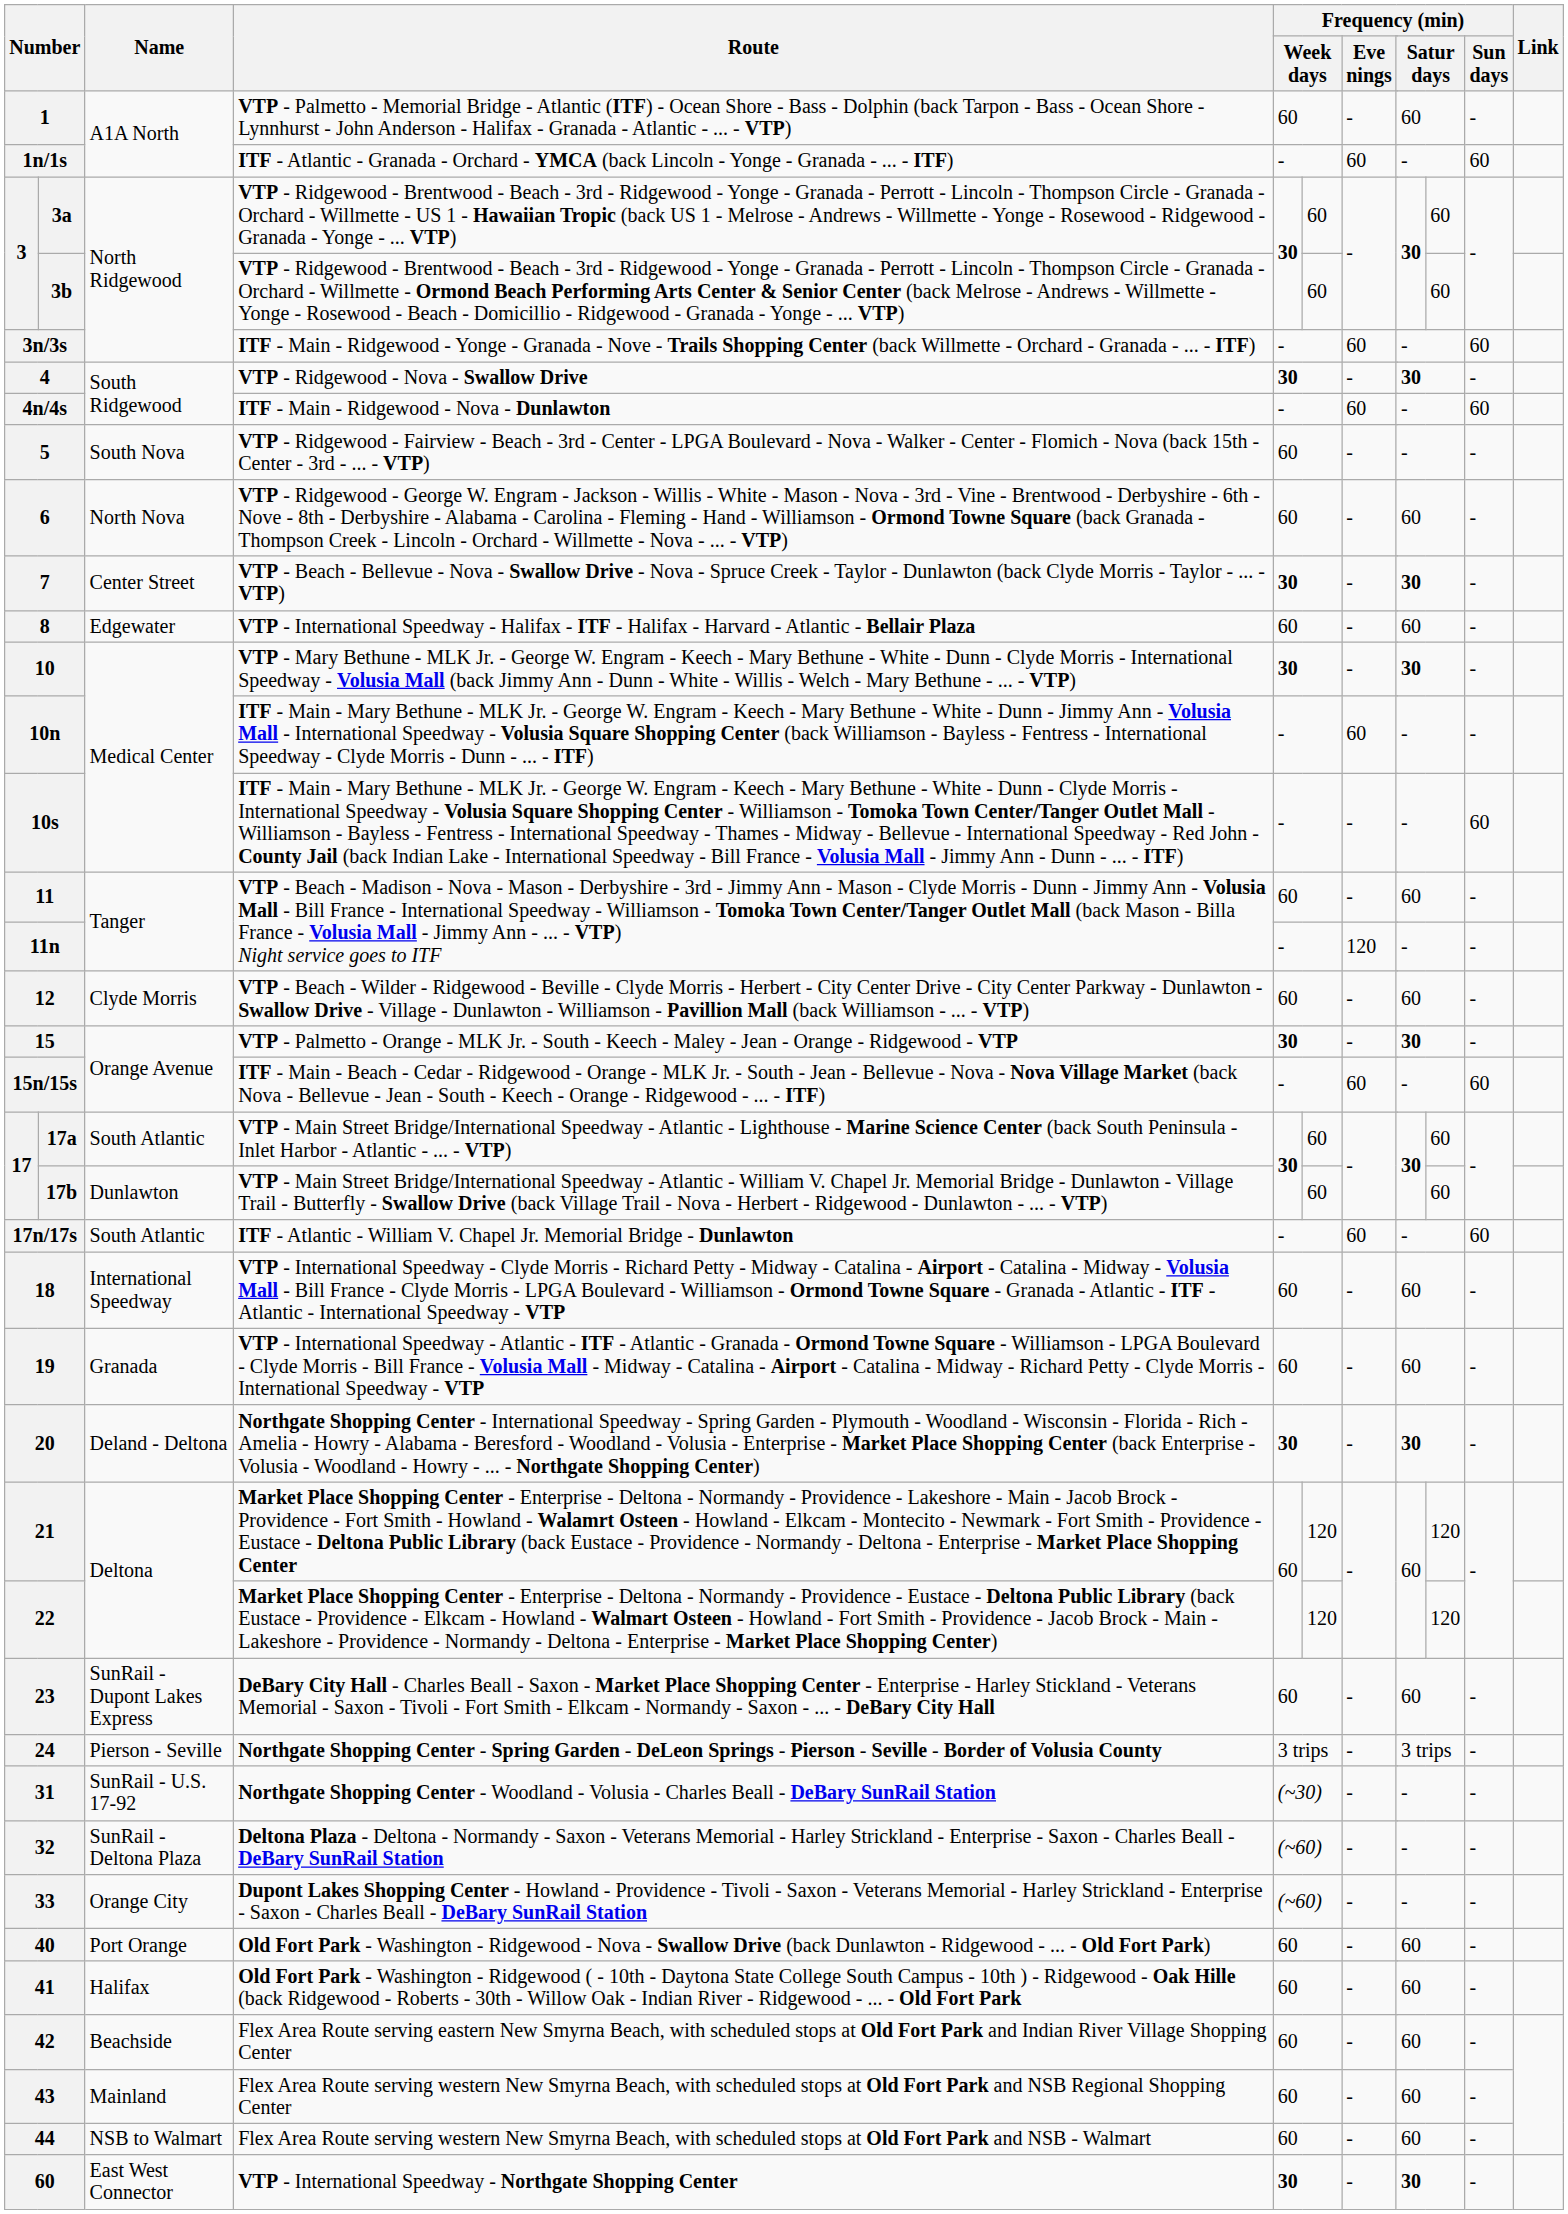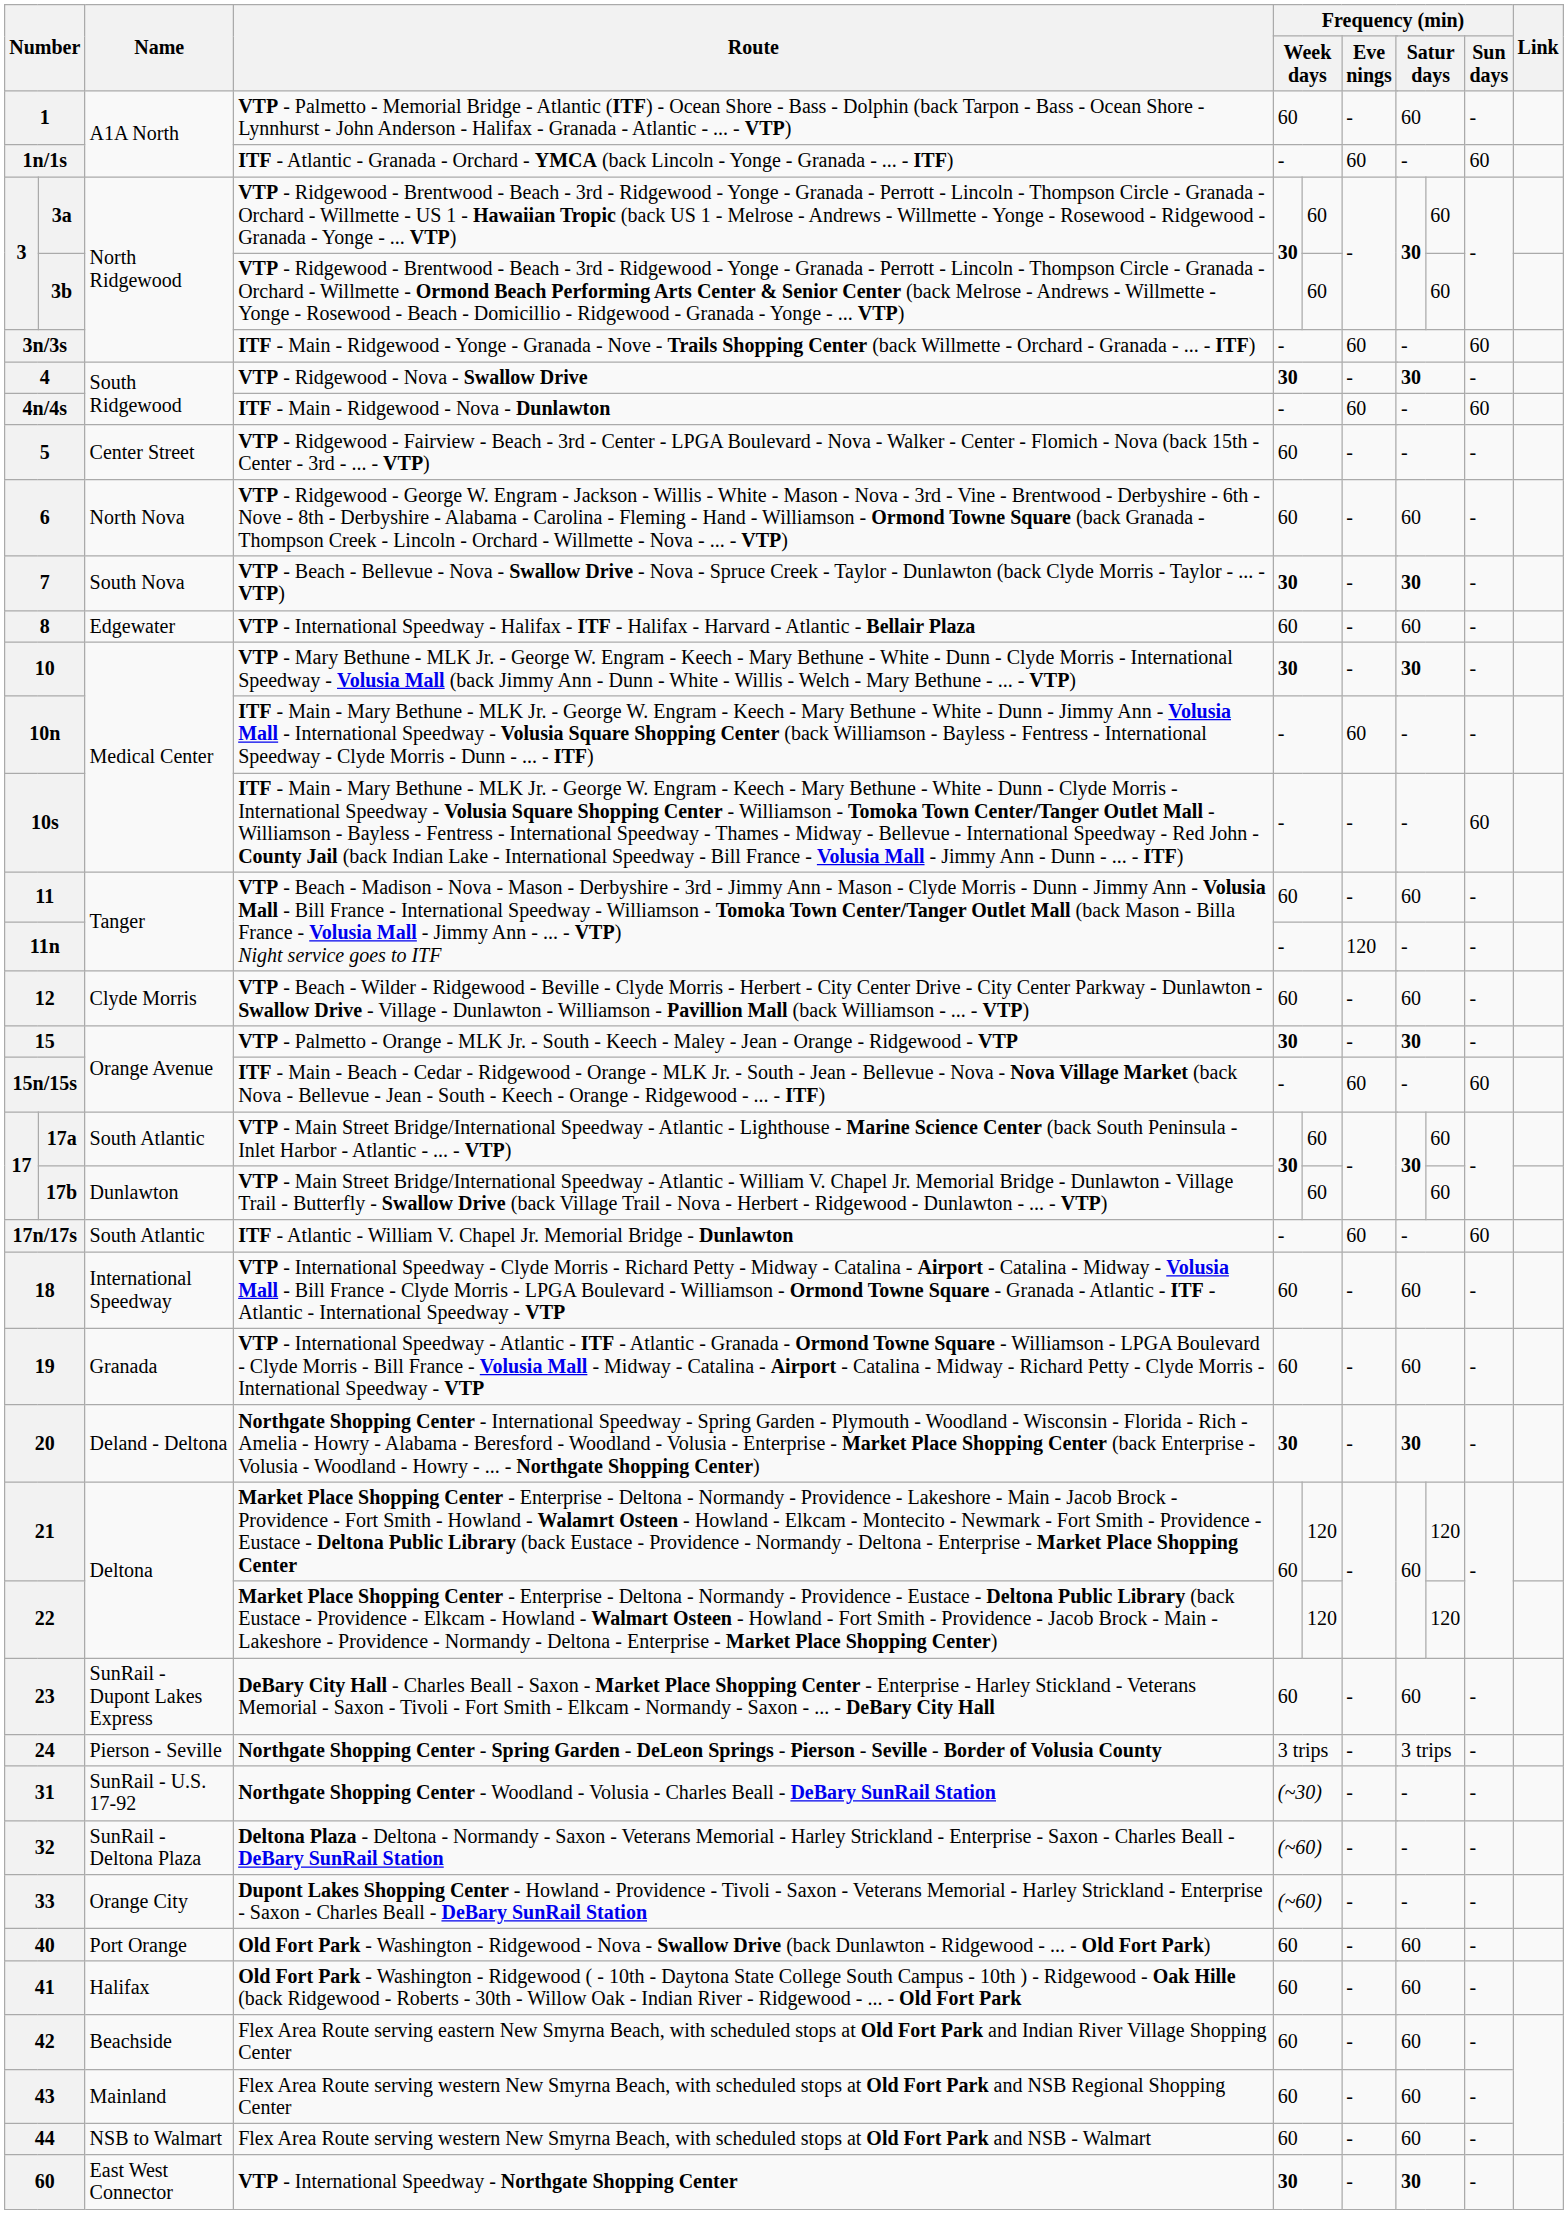5 | Name: South Nova -> Center Street
7 | Name: Center Street -> South Nova
